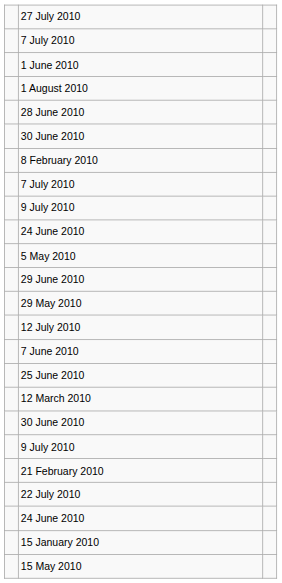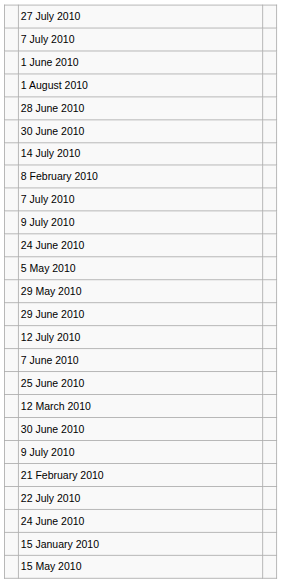+ row: 14 July 2010
rows swapped: 29 May 2010 <-> 29 June 2010
